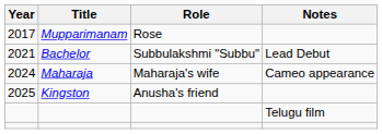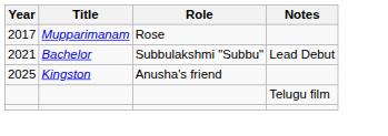- row: 2024 | Maharaja | Maharaja's wife | Cameo appearance
